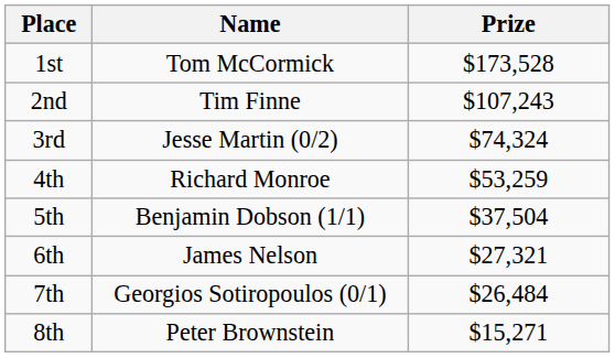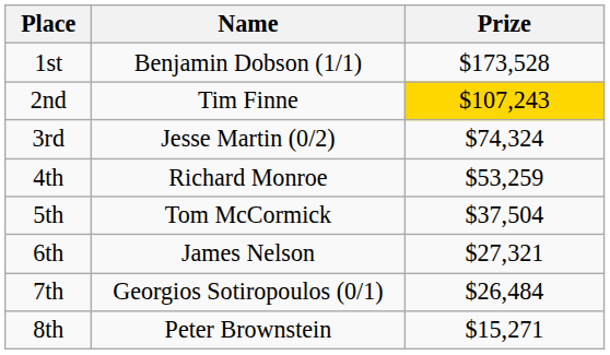1st | Name: Tom McCormick -> Benjamin Dobson (1/1)
2nd | Prize: no background -> gold background
5th | Name: Benjamin Dobson (1/1) -> Tom McCormick
